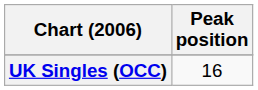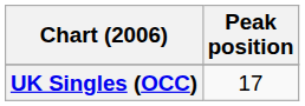UK Singles (OCC) | Peak position: 16 -> 17
